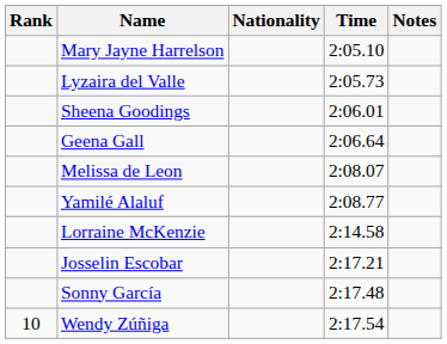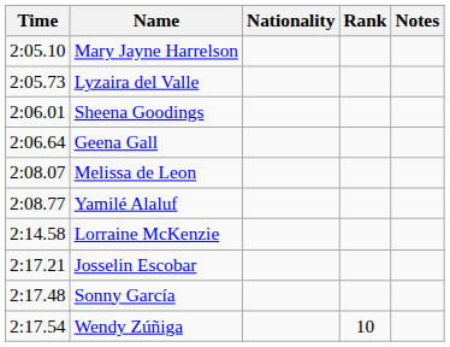columns swapped: Rank <-> Time
